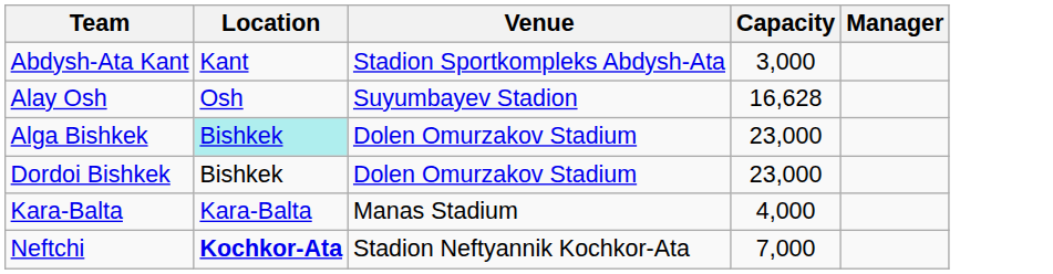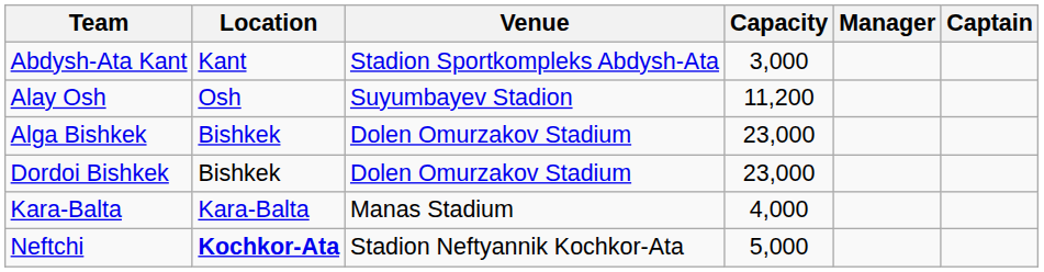+ column: Captain
Alay Osh | Capacity: 16,628 -> 11,200
Alga Bishkek | Location: paleturquoise background -> no background
Neftchi | Capacity: 7,000 -> 5,000
